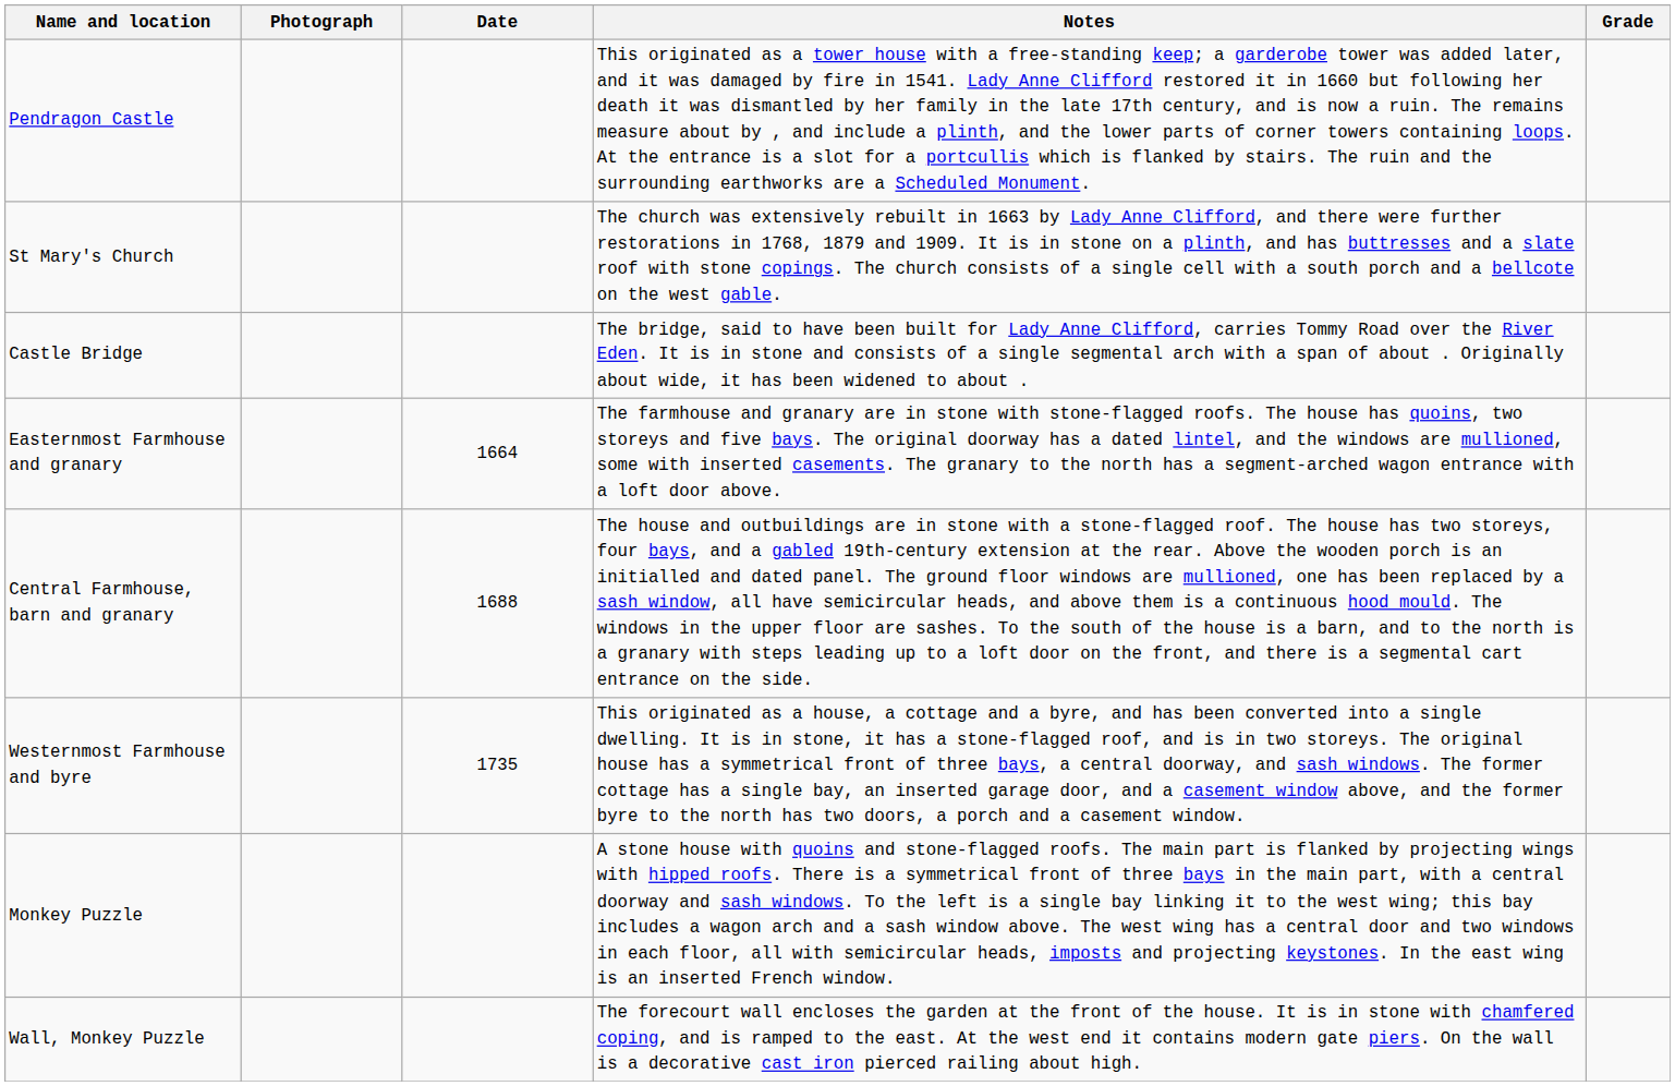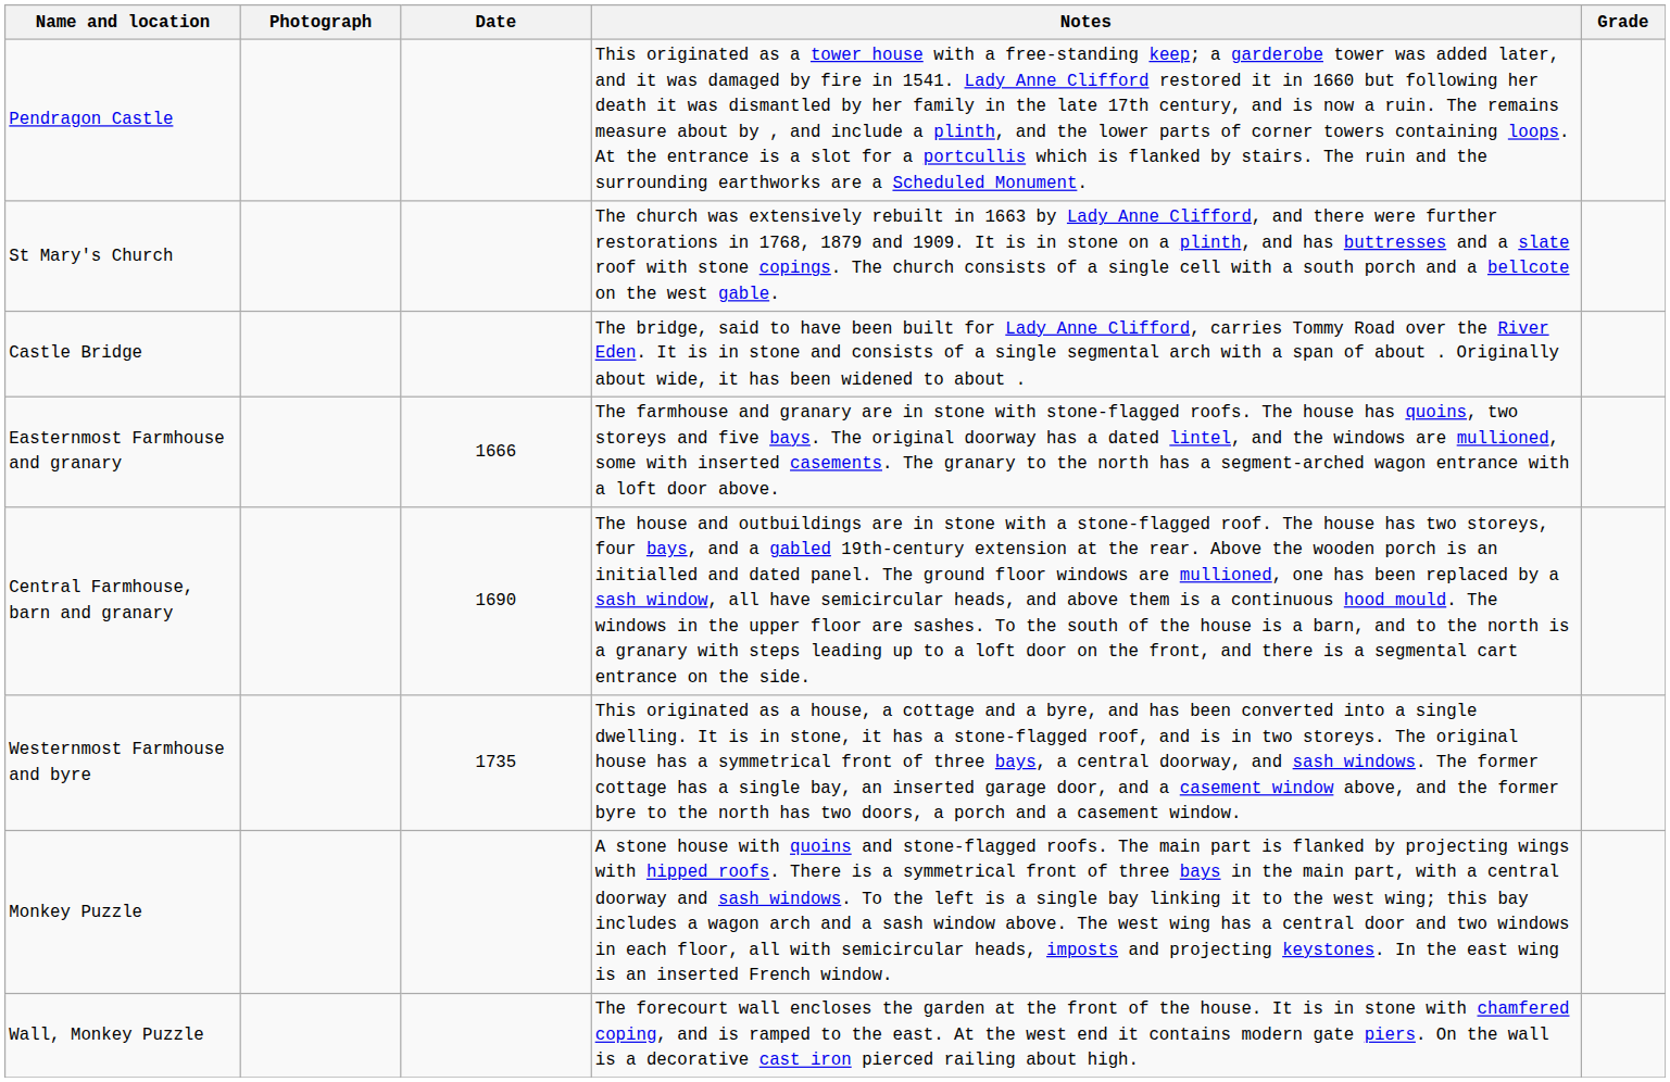Easternmost Farmhouse and granary | Date: 1664 -> 1666
Central Farmhouse, barn and granary | Date: 1688 -> 1690
